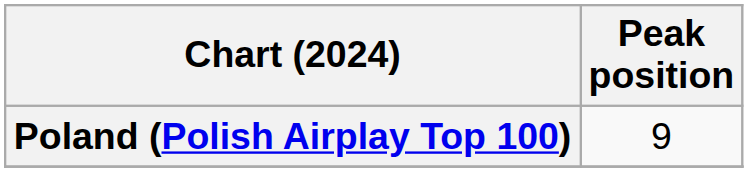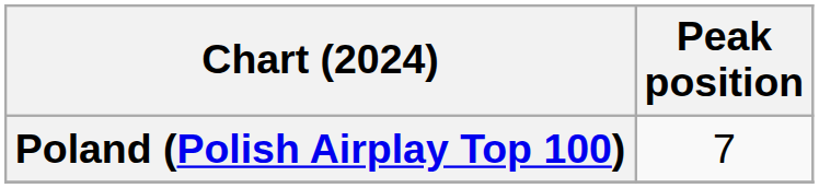Poland (Polish Airplay Top 100) | Peak position: 9 -> 7
